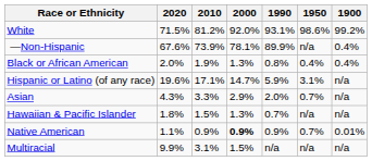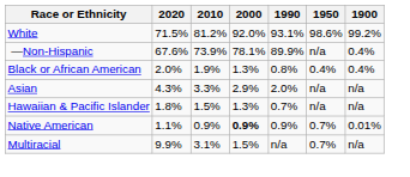- row: Hispanic or Latino (of any race) | 19.6% | 17.1% | 14.7% | 5.9% | 3.1% | n/a
Asian | 1950: 0.7% -> n/a
Multiracial | 1950: n/a -> 0.7%
